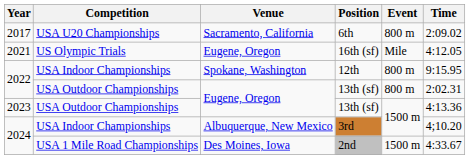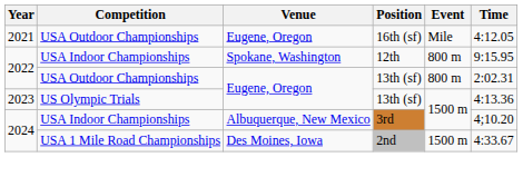- row: 2017 | USA U20 Championships | Sacramento, California | 6th | 800 m | 2:09.02
16th (sf) | Competition: US Olympic Trials -> USA Outdoor Championships
2023 / 13th (sf) | Competition: USA Outdoor Championships -> US Olympic Trials
